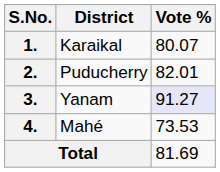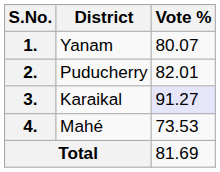1. | District: Karaikal -> Yanam
3. | District: Yanam -> Karaikal
